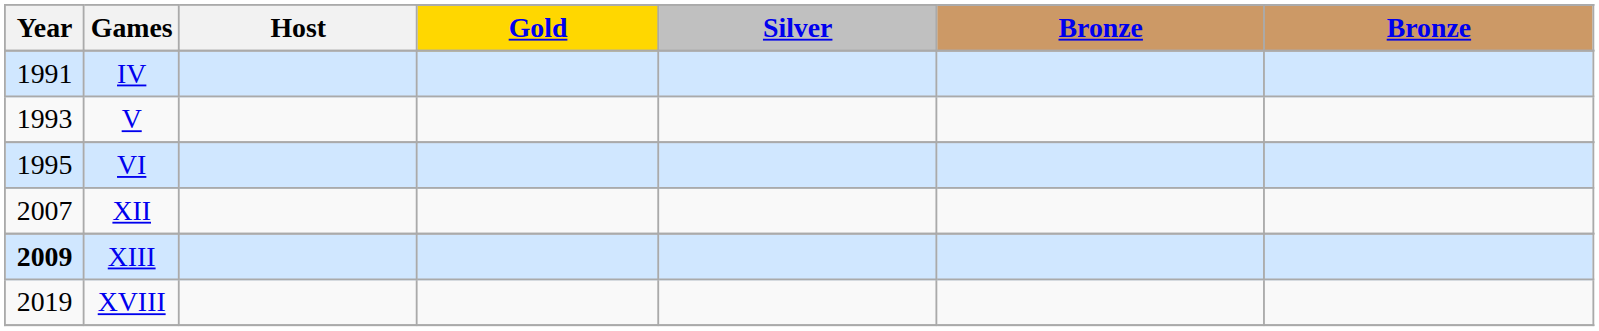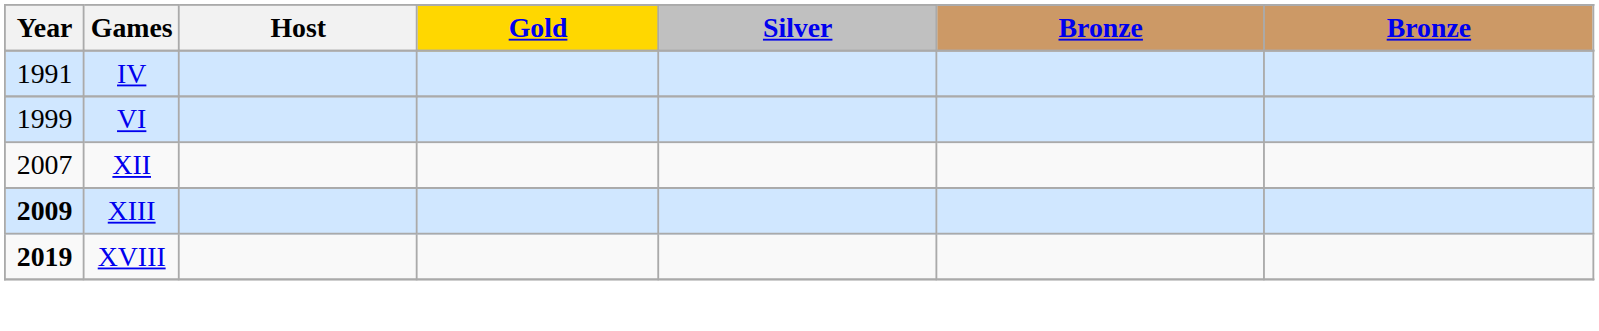- row: 1993 | V
VI | Year: 1995 -> 1999
XVIII | Year: normal -> bold
